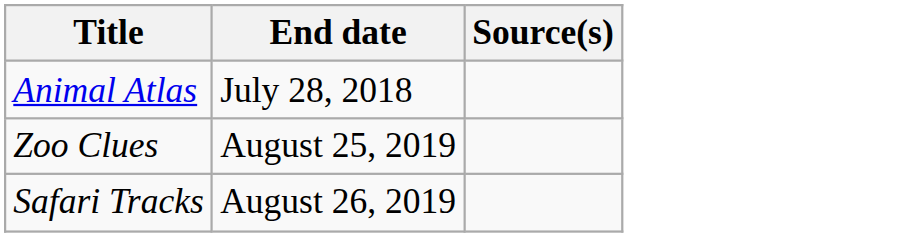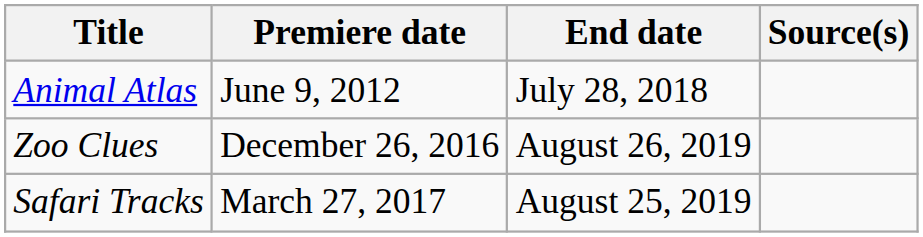+ column: Premiere date | June 9, 2012 | December 26, 2016 | March 27, 2017
Zoo Clues | End date: August 25, 2019 -> August 26, 2019
Safari Tracks | End date: August 26, 2019 -> August 25, 2019
